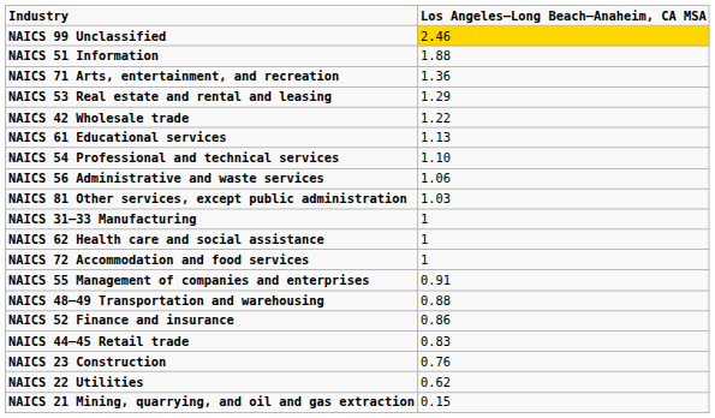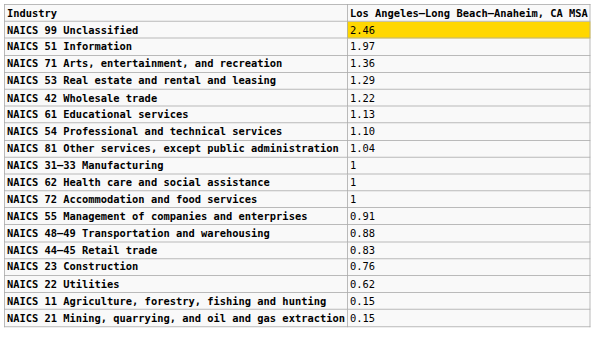NAICS 51 Information | Los Angeles–Long Beach–Anaheim, CA MSA: 1.88 -> 1.97
- row: NAICS 56 Administrative and waste services | 1.06
NAICS 81 Other services, except public administration | Los Angeles–Long Beach–Anaheim, CA MSA: 1.03 -> 1.04
- row: NAICS 52 Finance and insurance | 0.86
+ row: NAICS 11 Agriculture, forestry, fishing and hunting | 0.15
